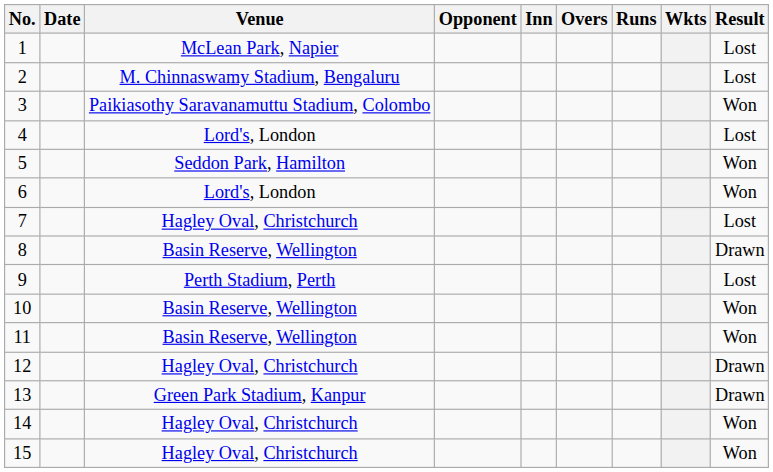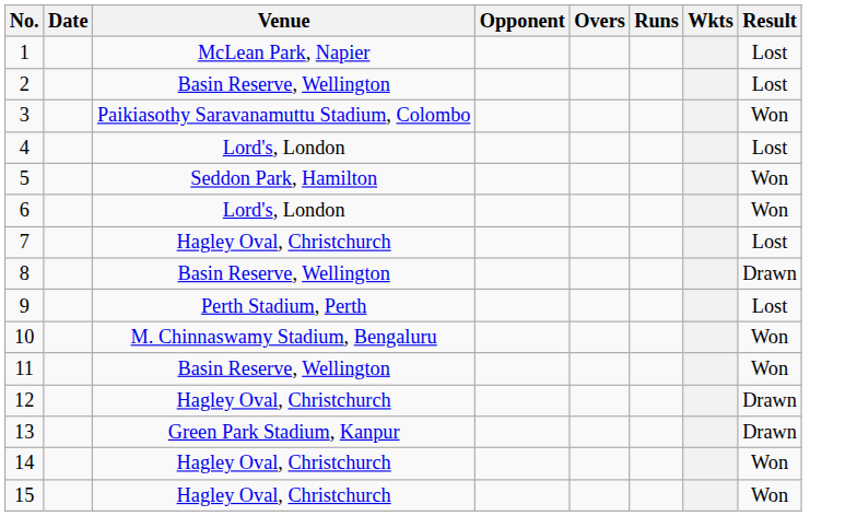- column: Inn
2 | Venue: M. Chinnaswamy Stadium, Bengaluru -> Basin Reserve, Wellington
10 | Venue: Basin Reserve, Wellington -> M. Chinnaswamy Stadium, Bengaluru
